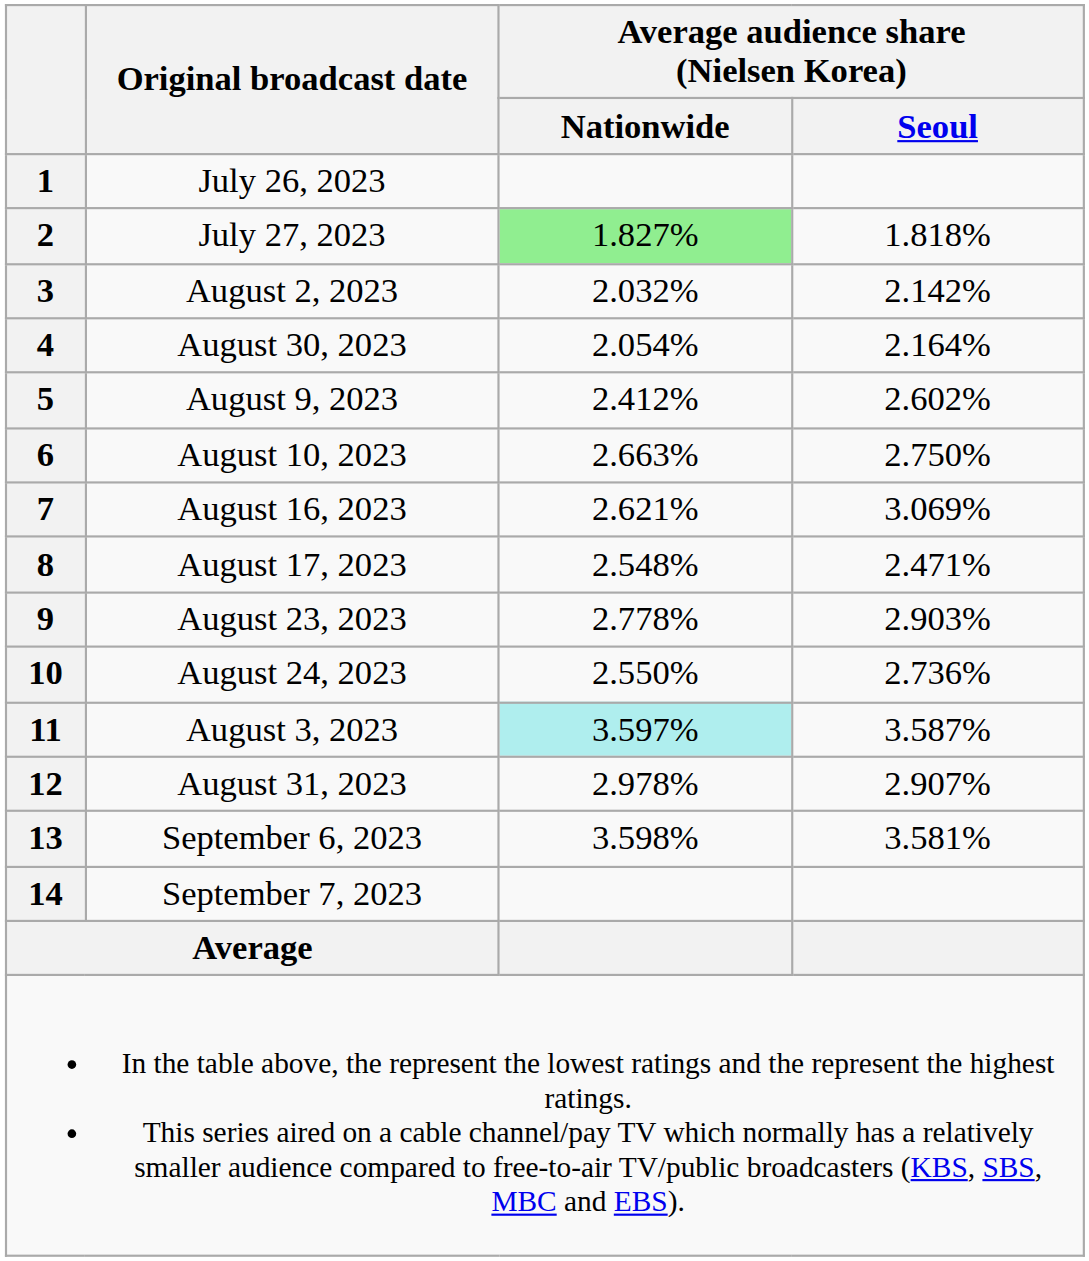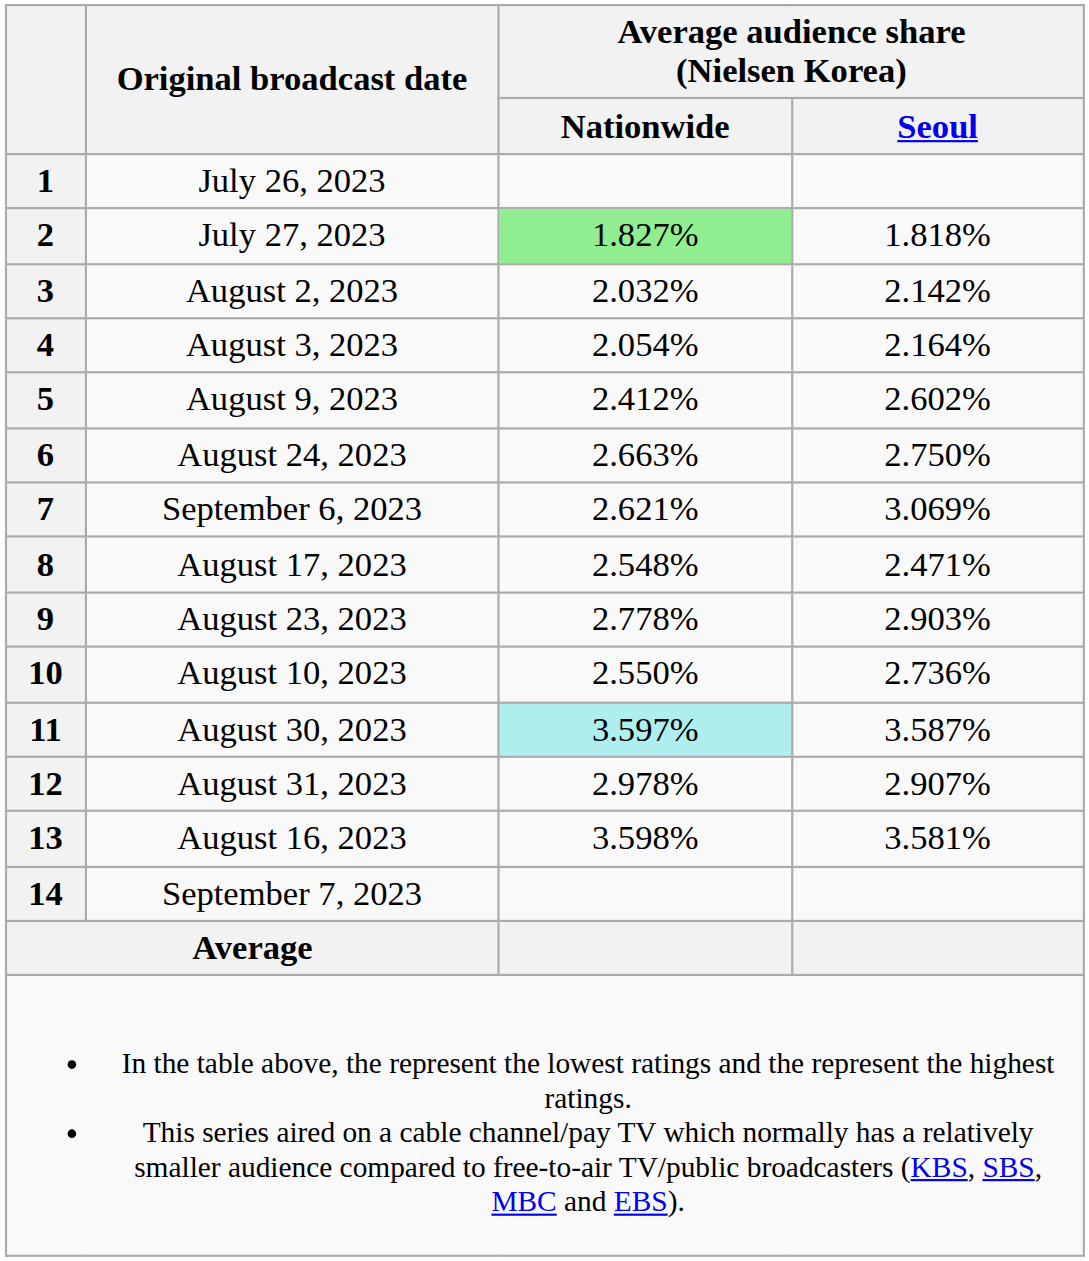4 | Original broadcast date: August 30, 2023 -> August 3, 2023
6 | Original broadcast date: August 10, 2023 -> August 24, 2023
7 | Original broadcast date: August 16, 2023 -> September 6, 2023
10 | Original broadcast date: August 24, 2023 -> August 10, 2023
11 | Original broadcast date: August 3, 2023 -> August 30, 2023
13 | Original broadcast date: September 6, 2023 -> August 16, 2023
